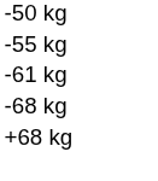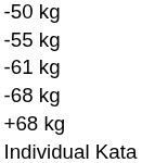+ row: Individual Kata
